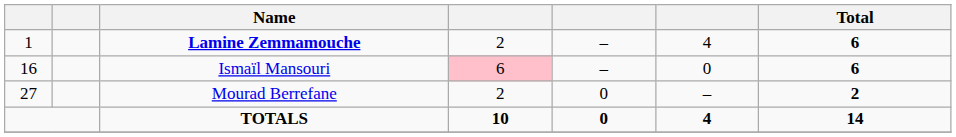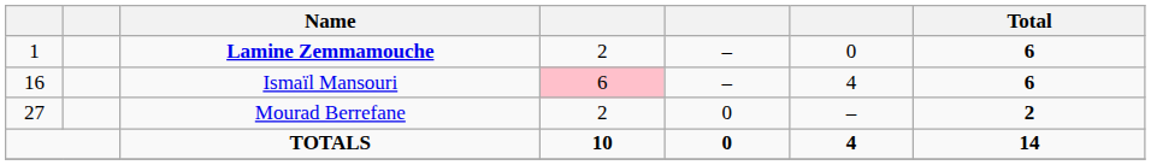Lamine Zemmamouche | column 6: 4 -> 0
Ismaïl Mansouri | column 6: 0 -> 4
